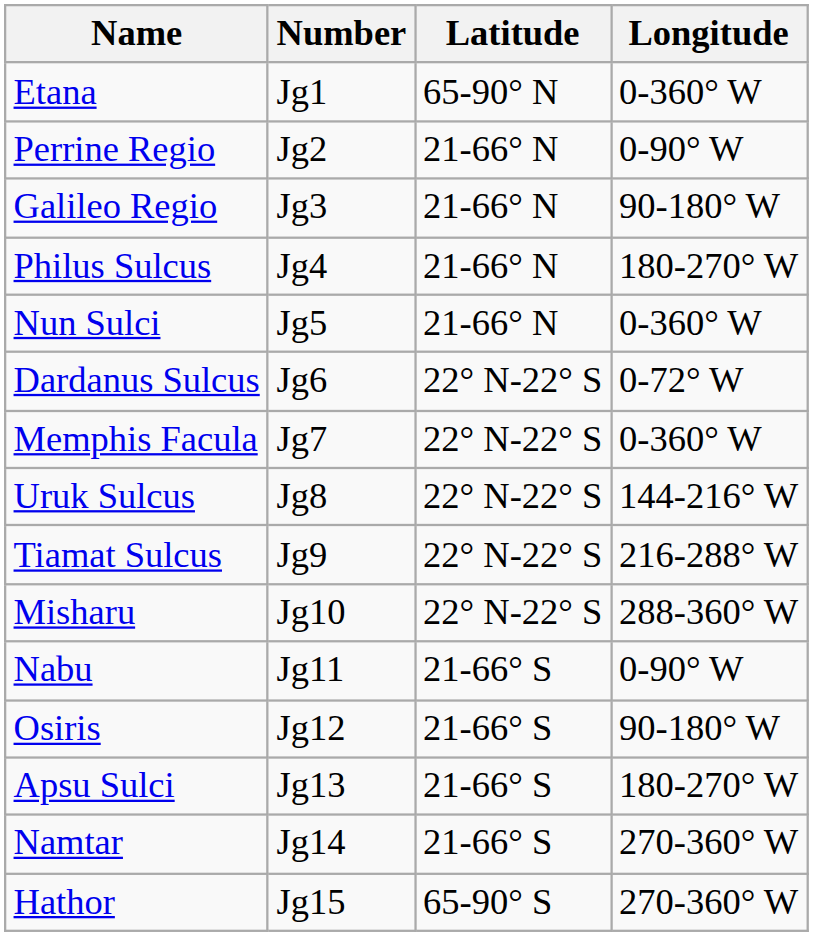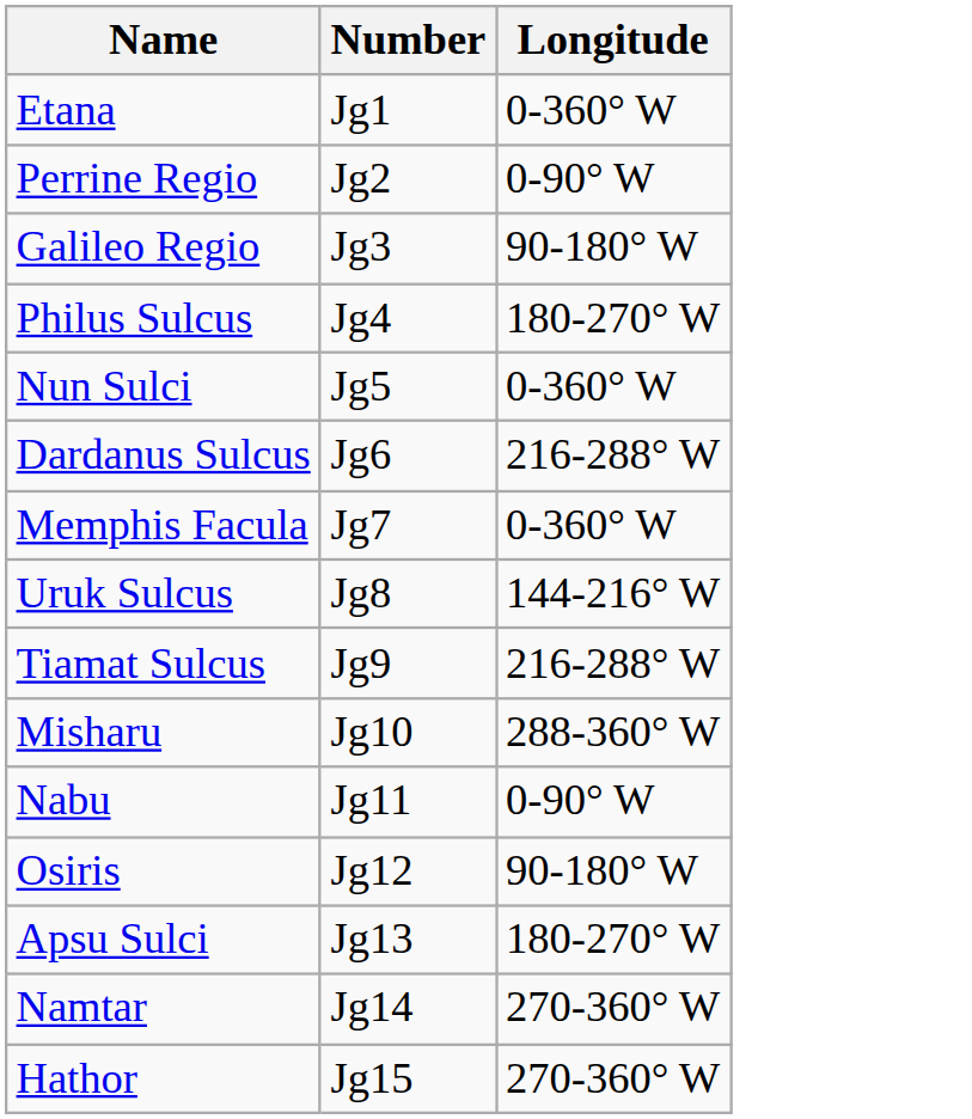- column: Latitude | 65-90° N | 21-66° N | 21-66° N | 21-66° N | 21-66° N | 22° N-22° S | 22° N-22° S | 22° N-22° S | 22° N-22° S | 22° N-22° S | 21-66° S | 21-66° S | 21-66° S | 21-66° S | 65-90° S
Dardanus Sulcus | Longitude: 0-72° W -> 216-288° W
